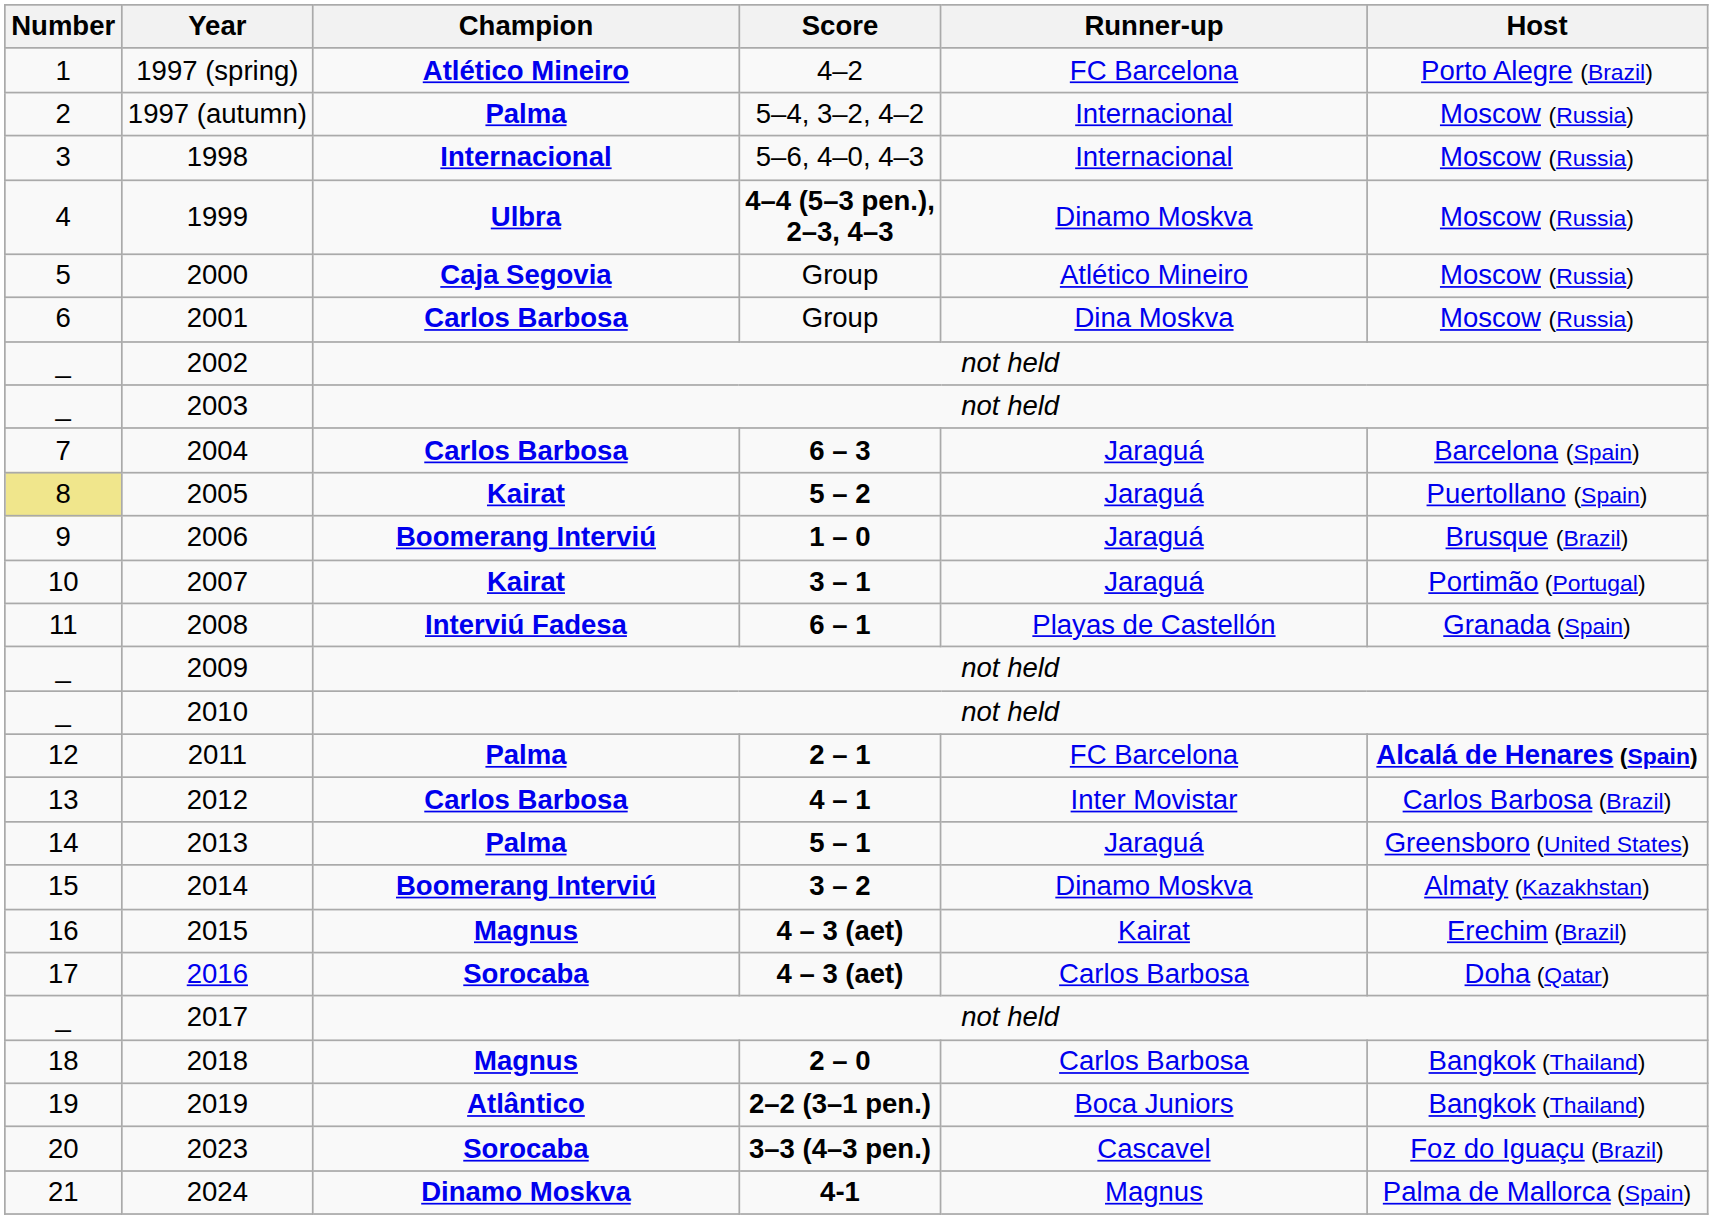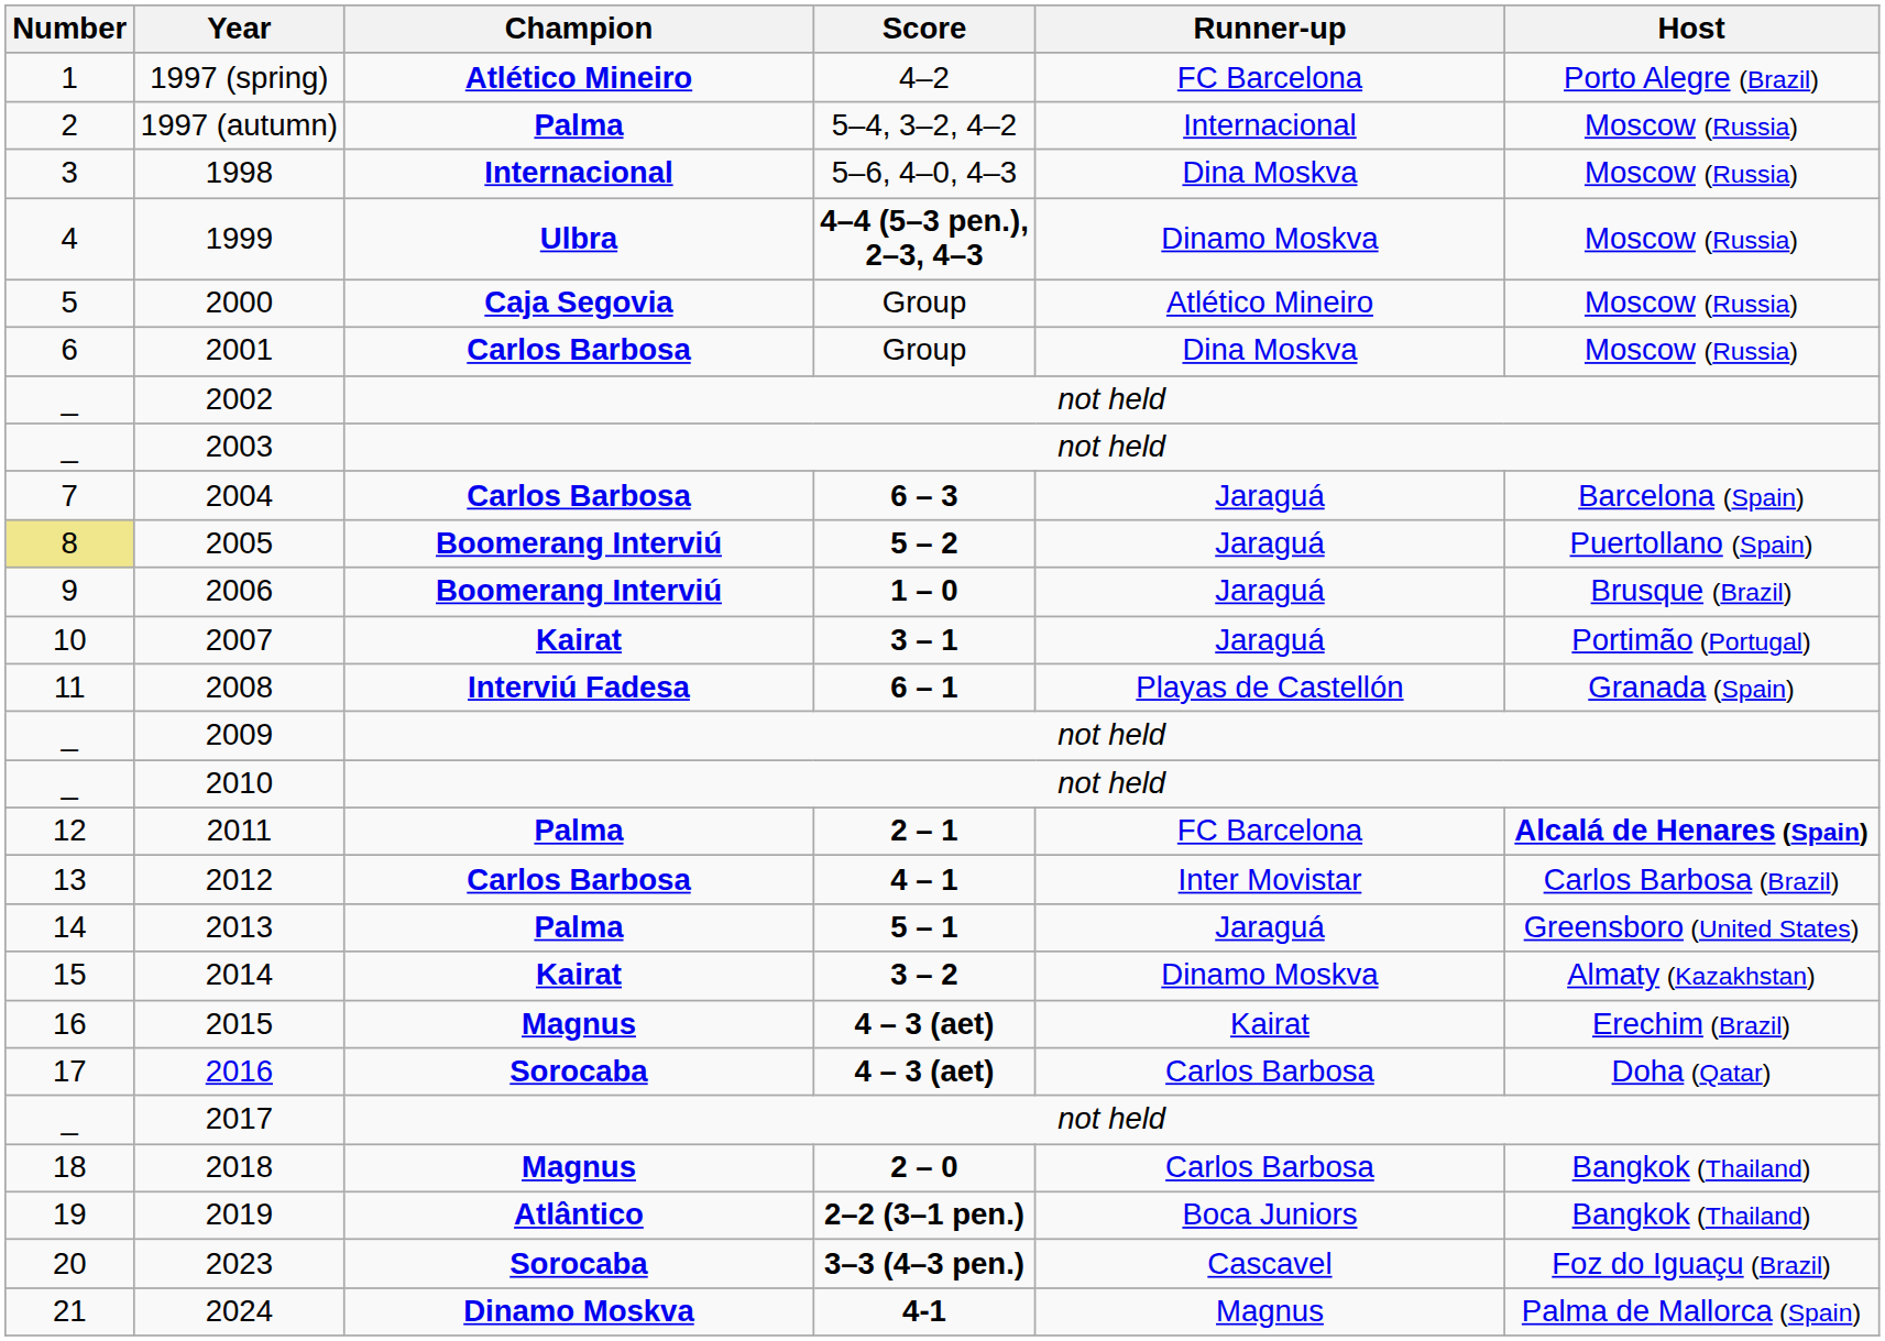1998 | Runner-up: Internacional -> Dina Moskva
2005 | Champion: Kairat -> Boomerang Interviú
2014 | Champion: Boomerang Interviú -> Kairat
